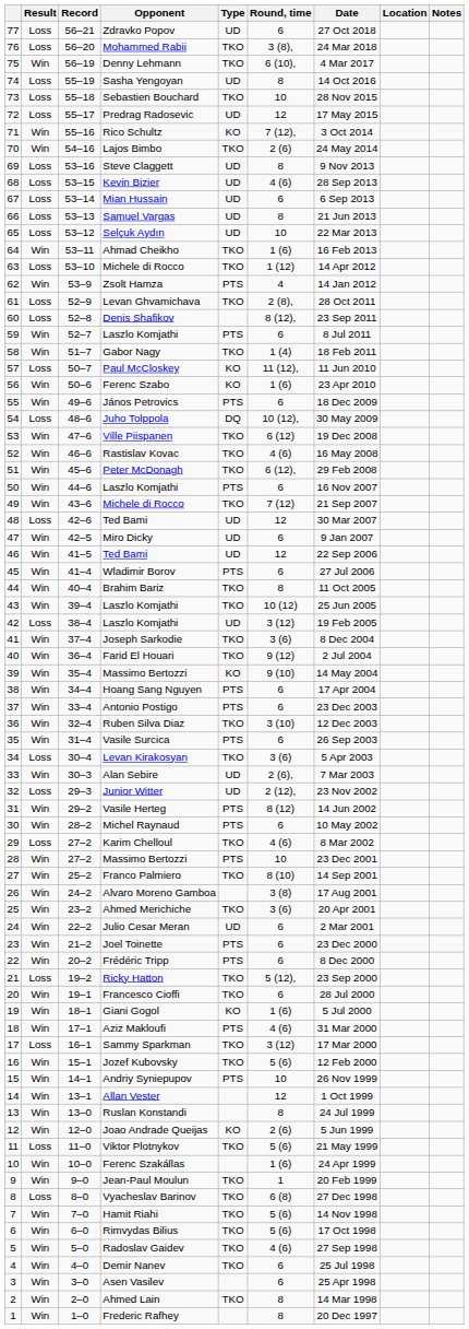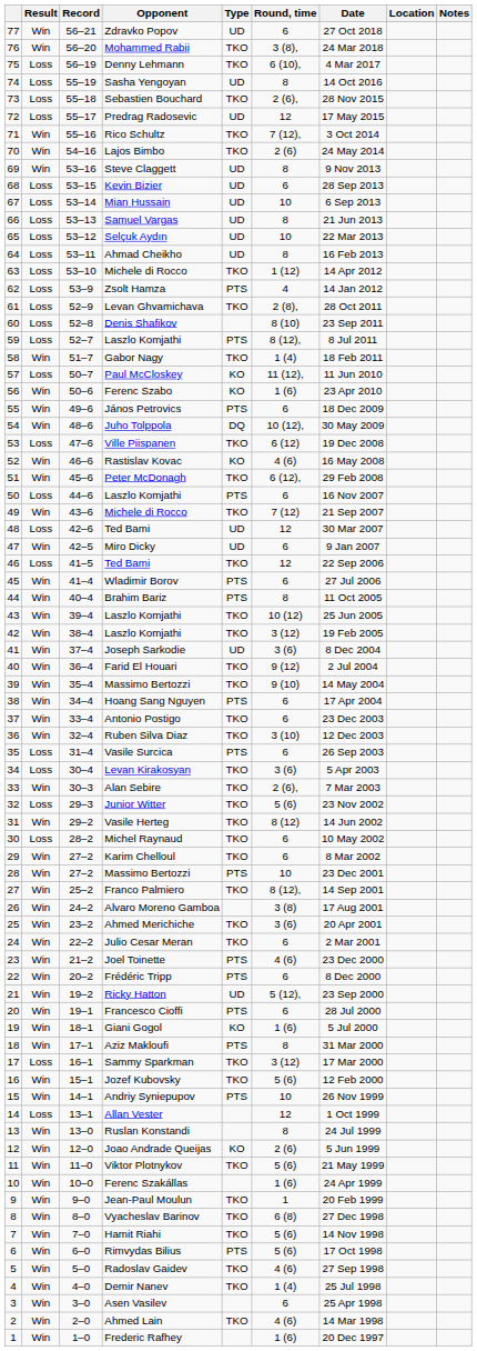Zdravko Popov | Result: Loss -> Win
Mohammed Rabii | Result: Loss -> Win
Denny Lehmann | Result: Win -> Loss
Sebastien Bouchard | Round, time: 10 -> 2 (6),
Rico Schultz | Type: KO -> TKO
Steve Claggett | Result: Loss -> Win
Kevin Bizier | Round, time: 4 (6) -> 6
Mian Hussain | Round, time: 6 -> 10
Ahmad Cheikho | Result: Win -> Loss
Ahmad Cheikho | Type: TKO -> UD
Ahmad Cheikho | Round, time: 1 (6) -> 8
Zsolt Hamza | Result: Win -> Loss
Denis Shafikov | Round, time: 8 (12), -> 8 (10)
59 / Laszlo Komjathi | Result: Win -> Loss
59 / Laszlo Komjathi | Round, time: 6 -> 8 (12),
Juho Tolppola | Result: Loss -> Win
Ville Piispanen | Result: Win -> Loss
Rastislav Kovac | Type: TKO -> KO
50 / Laszlo Komjathi | Result: Win -> Loss
46 / Ted Bami | Result: Win -> Loss
46 / Ted Bami | Type: UD -> TKO
Brahim Bariz | Type: TKO -> PTS
42 / Laszlo Komjathi | Result: Loss -> Win
42 / Laszlo Komjathi | Type: UD -> TKO
Joseph Sarkodie | Type: TKO -> UD
39 / Massimo Bertozzi | Type: KO -> TKO
Antonio Postigo | Type: PTS -> TKO
Vasile Surcica | Result: Win -> Loss
Alan Sebire | Type: UD -> TKO
Junior Witter | Type: UD -> TKO
Junior Witter | Round, time: 2 (12), -> 5 (6)
Vasile Herteg | Type: PTS -> TKO
Michel Raynaud | Result: Win -> Loss
Michel Raynaud | Type: PTS -> TKO
Karim Chelloul | Result: Loss -> Win
Karim Chelloul | Round, time: 4 (6) -> 6
Franco Palmiero | Round, time: 8 (10) -> 8 (12),
Julio Cesar Meran | Type: UD -> TKO
Joel Toinette | Round, time: 6 -> 4 (6)
Ricky Hatton | Result: Loss -> Win
Ricky Hatton | Type: TKO -> UD
Francesco Cioffi | Type: TKO -> PTS
Aziz Makloufi | Round, time: 4 (6) -> 8
Allan Vester | Result: Win -> Loss
Viktor Plotnykov | Result: Loss -> Win
Vyacheslav Barinov | Result: Loss -> Win
Rimvydas Bilius | Type: TKO -> PTS
Demir Nanev | Round, time: 6 -> 1 (4)
Ahmed Lain | Round, time: 8 -> 4 (6)
Frederic Rafhey | Round, time: 8 -> 1 (6)
